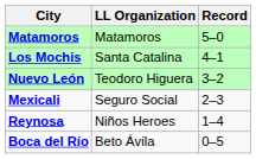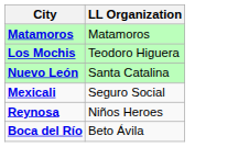- column: Record | 5–0 | 4–1 | 3–2 | 2–3 | 1–4 | 0–5
Los Mochis | LL Organization: Santa Catalina -> Teodoro Higuera
Nuevo León | LL Organization: Teodoro Higuera -> Santa Catalina
